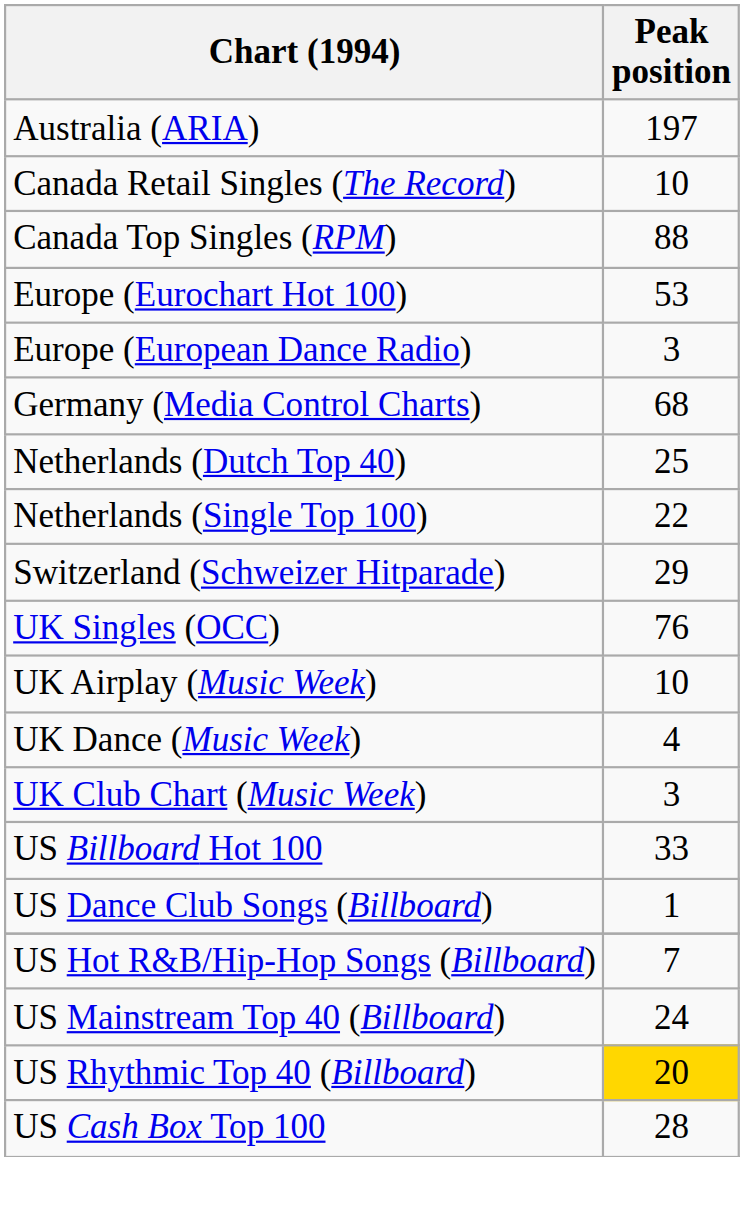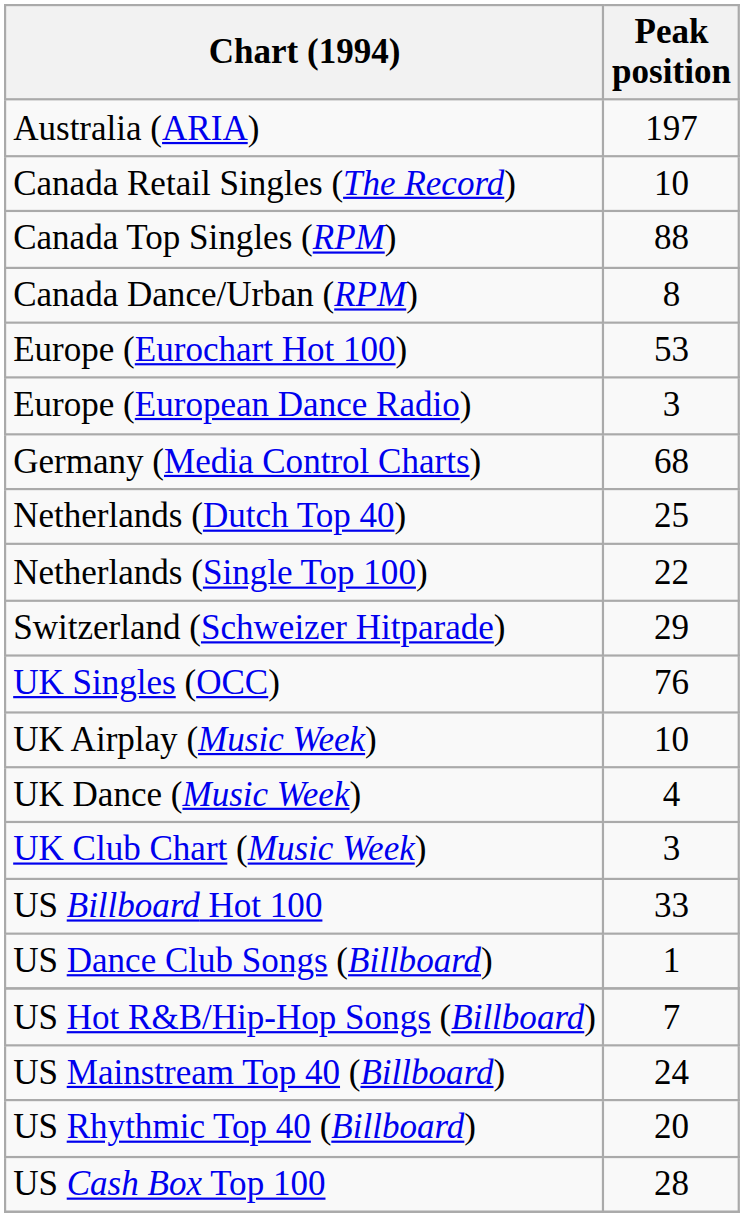+ row: Canada Dance/Urban (RPM) | 8
US Rhythmic Top 40 (Billboard) | Peak position: gold background -> no background
